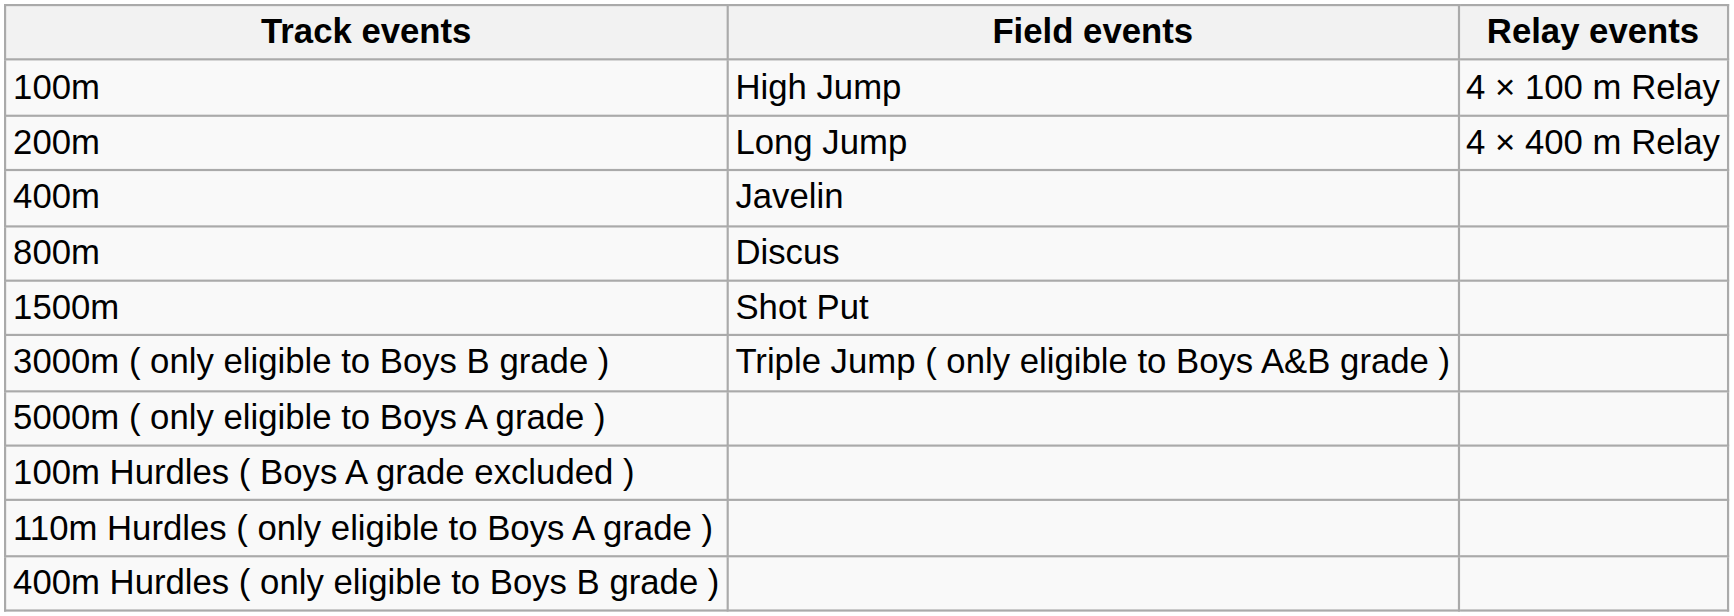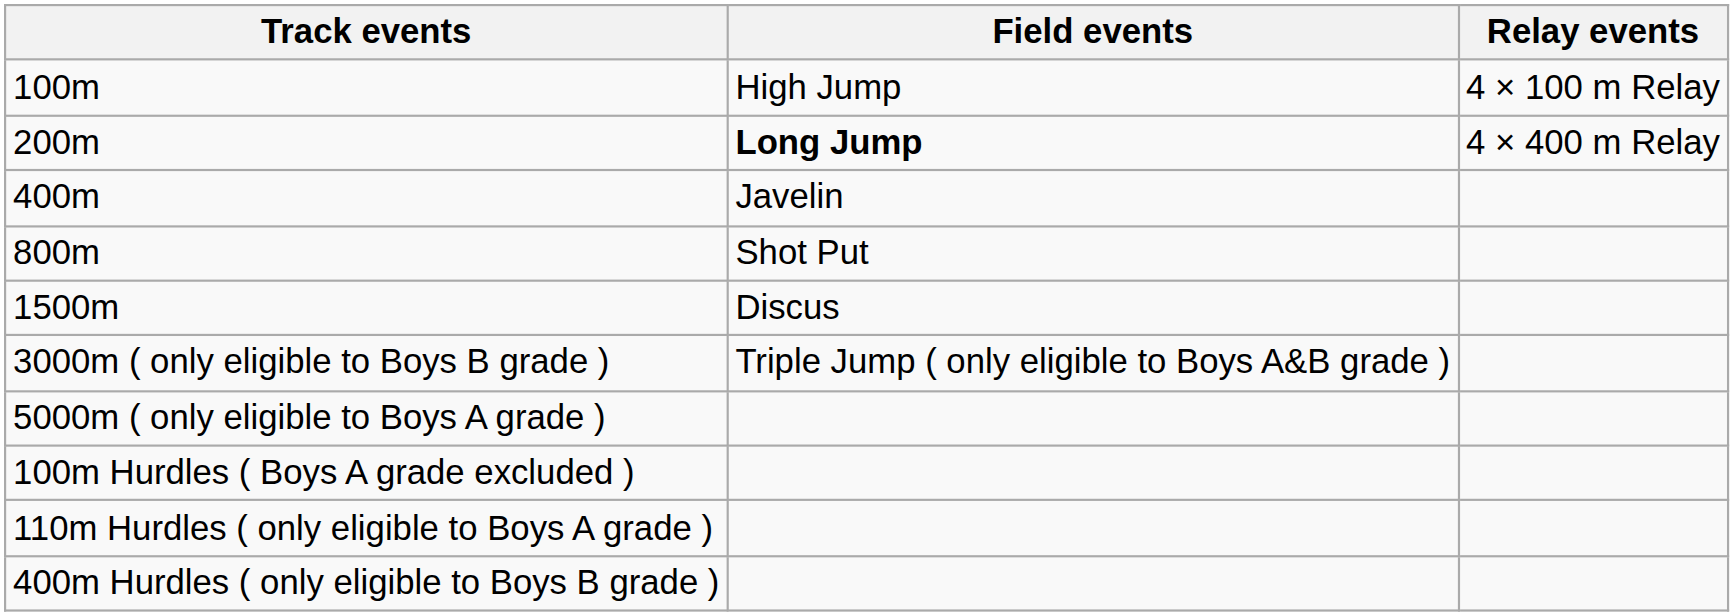200m | Field events: normal -> bold
800m | Field events: Discus -> Shot Put
1500m | Field events: Shot Put -> Discus
